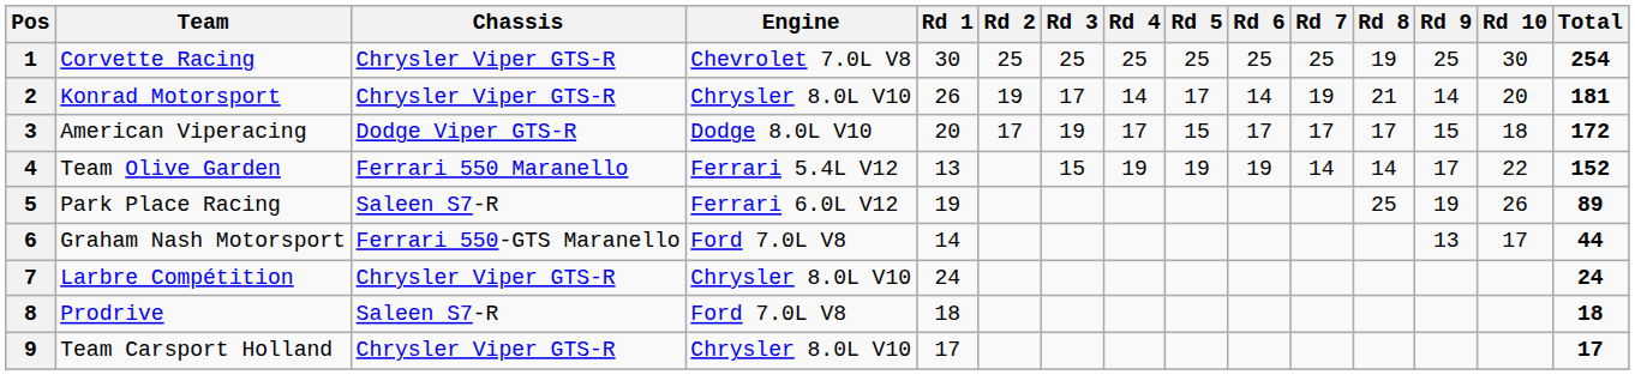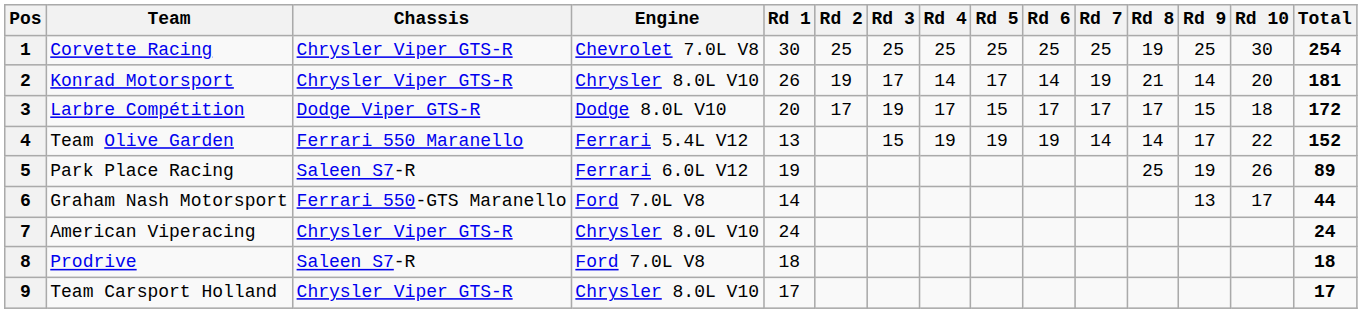3 | Team: American Viperacing -> Larbre Compétition
7 | Team: Larbre Compétition -> American Viperacing
